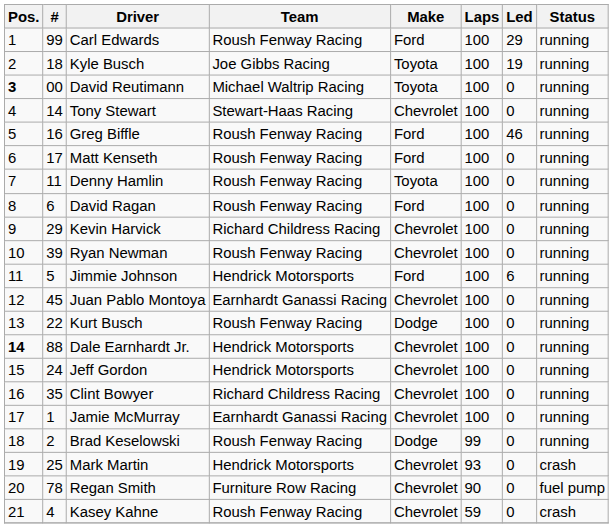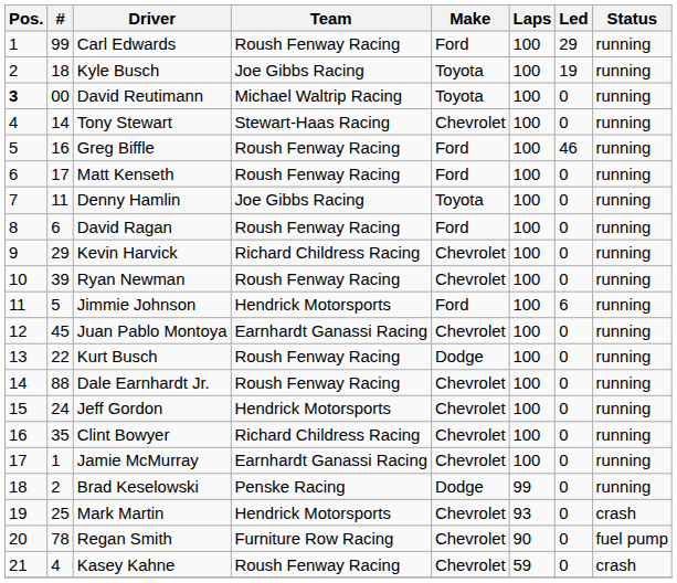Denny Hamlin | Team: Roush Fenway Racing -> Joe Gibbs Racing
Dale Earnhardt Jr. | Pos.: bold -> normal
Dale Earnhardt Jr. | Team: Hendrick Motorsports -> Roush Fenway Racing
Brad Keselowski | Team: Roush Fenway Racing -> Penske Racing
